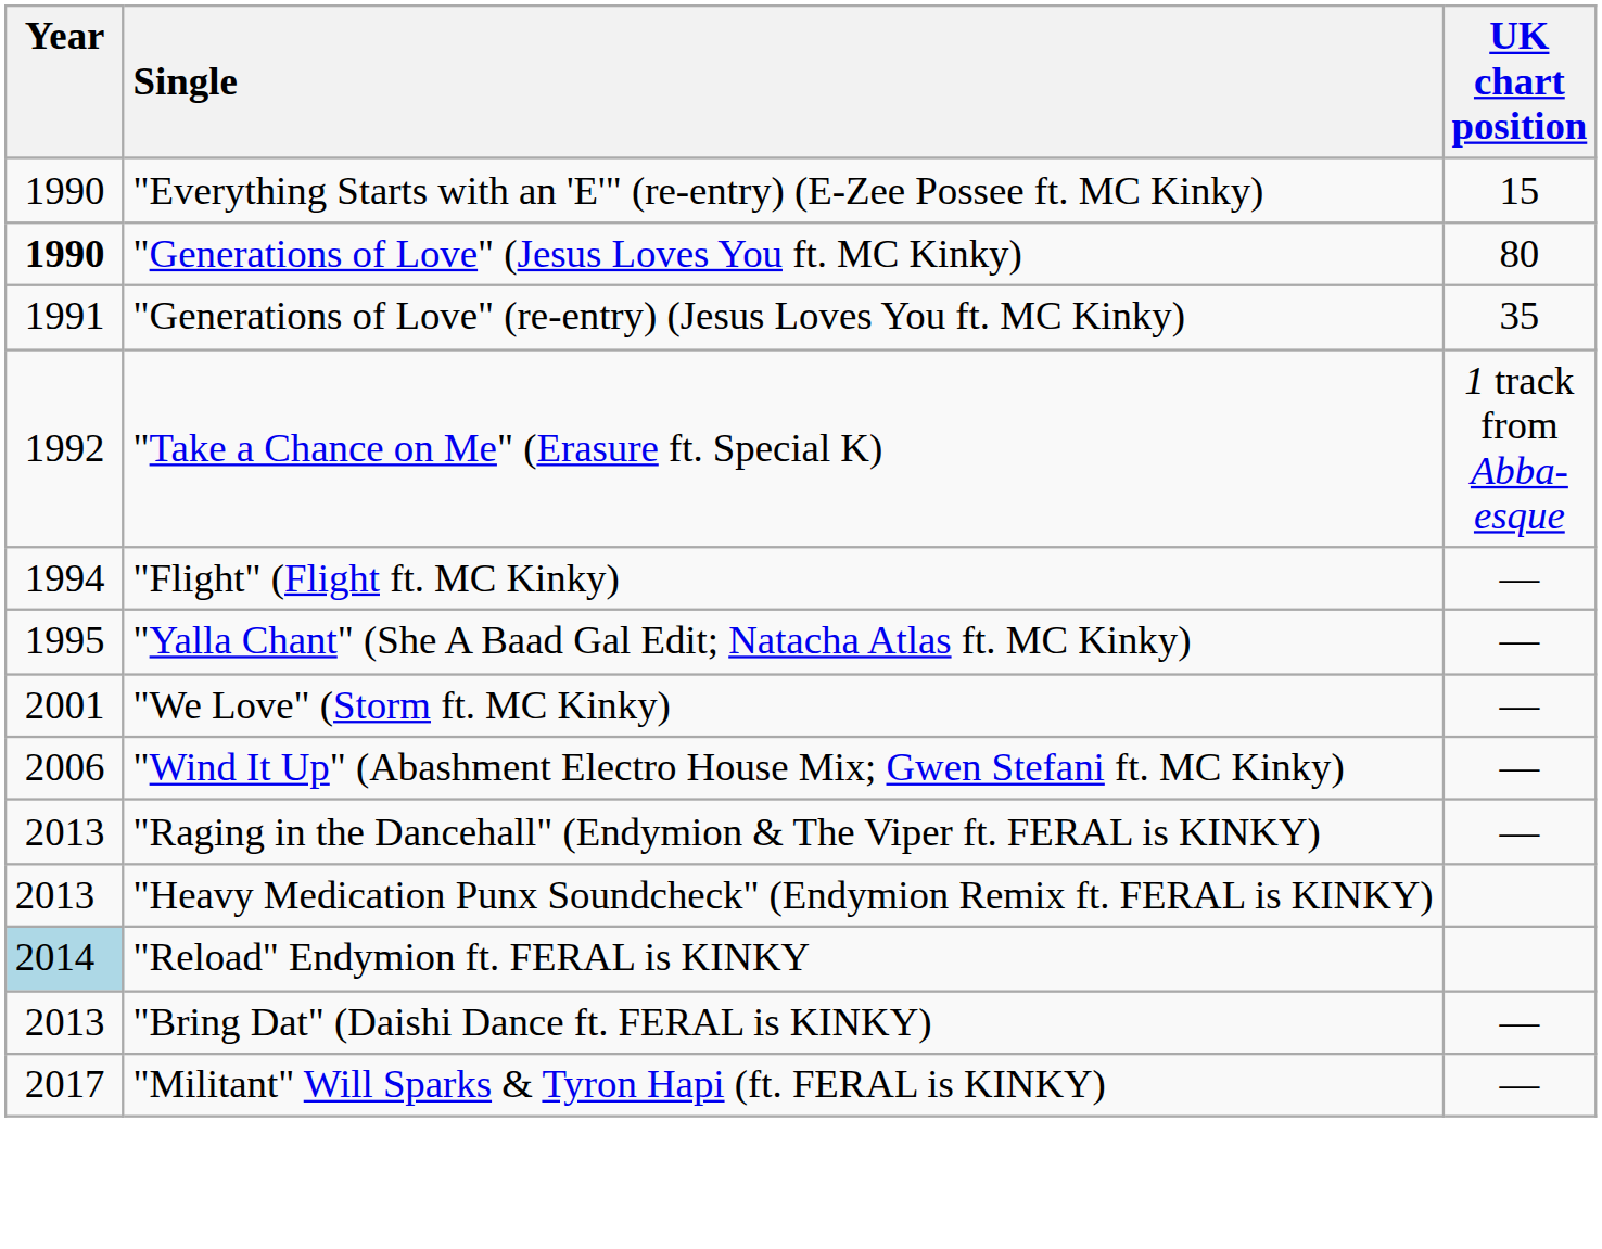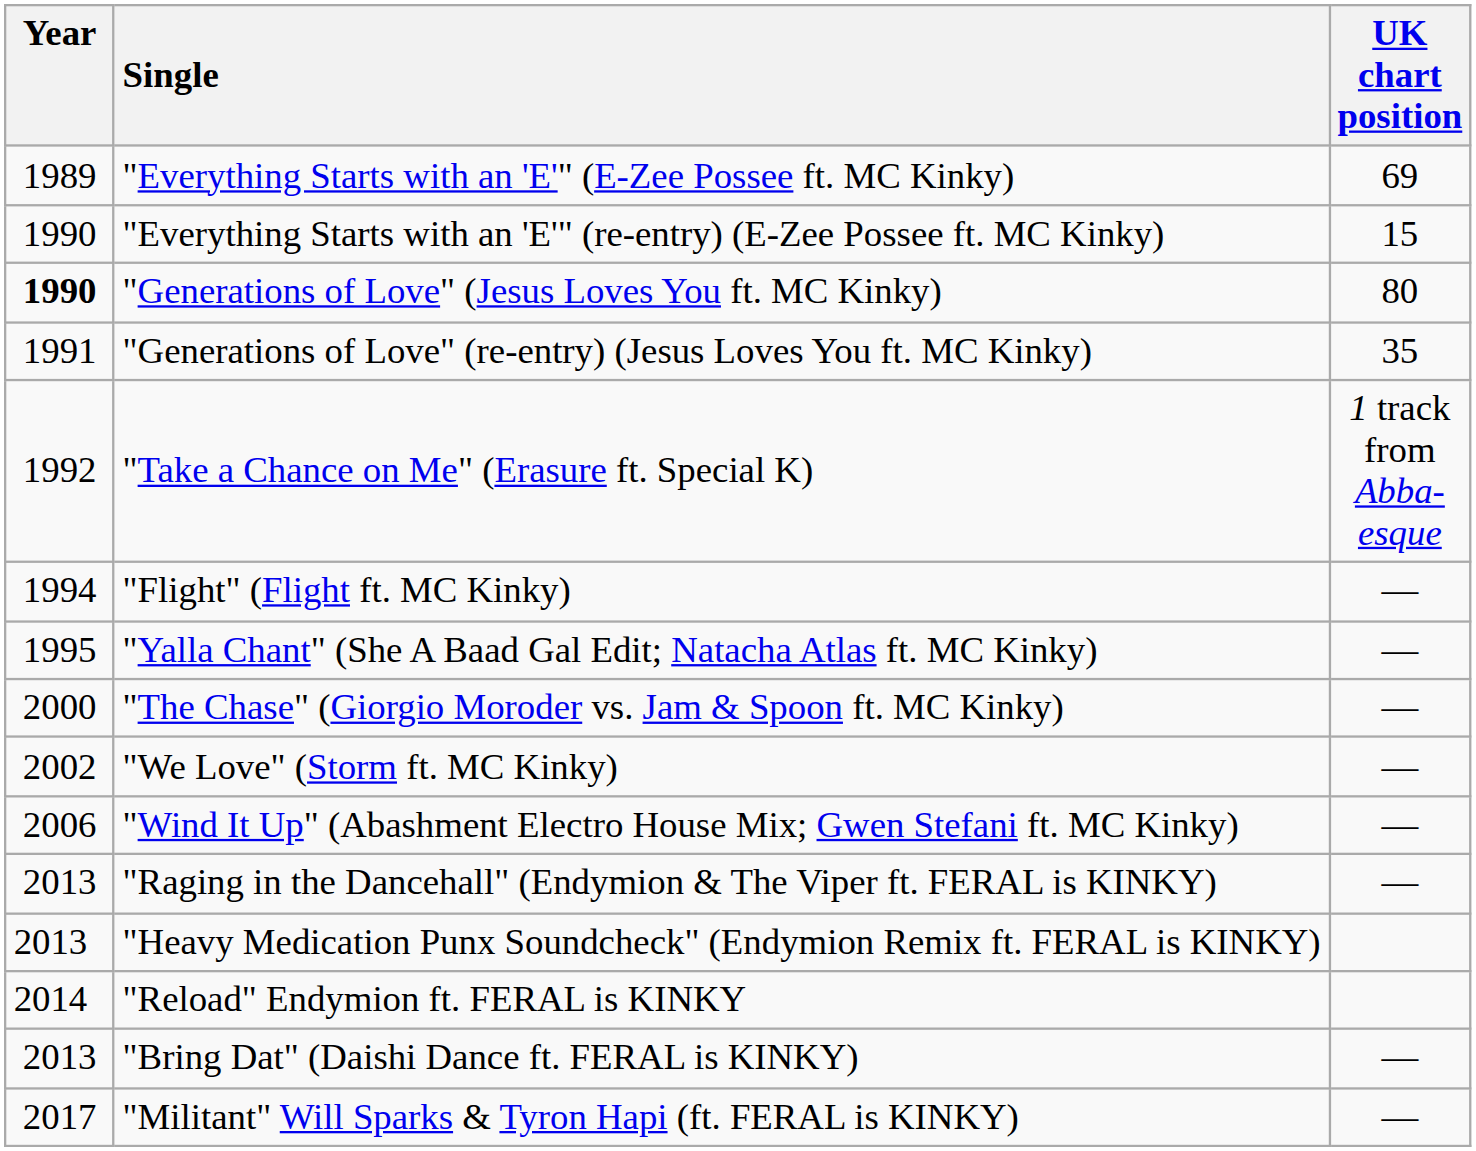+ row: 1989 | "Everything Starts with an 'E'" (E-Zee Possee ft. MC Kinky) | 69
+ row: 2000 | "The Chase" (Giorgio Moroder vs. Jam & Spoon ft. MC Kinky) | —
"We Love" (Storm ft. MC Kinky) | Year: 2001 -> 2002
"Reload" Endymion ft. FERAL is KINKY | Year: lightblue background -> no background
